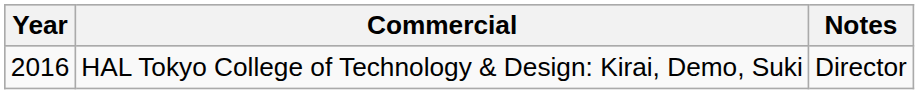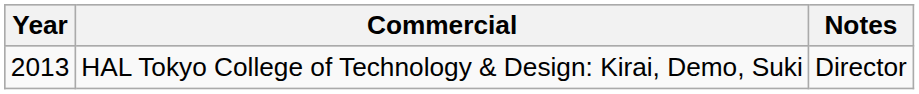HAL Tokyo College of Technology & Design: Kirai, Demo, Suki | Year: 2016 -> 2013
